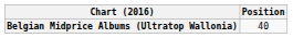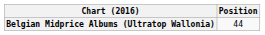Belgian Midprice Albums (Ultratop Wallonia) | Position: 40 -> 44
